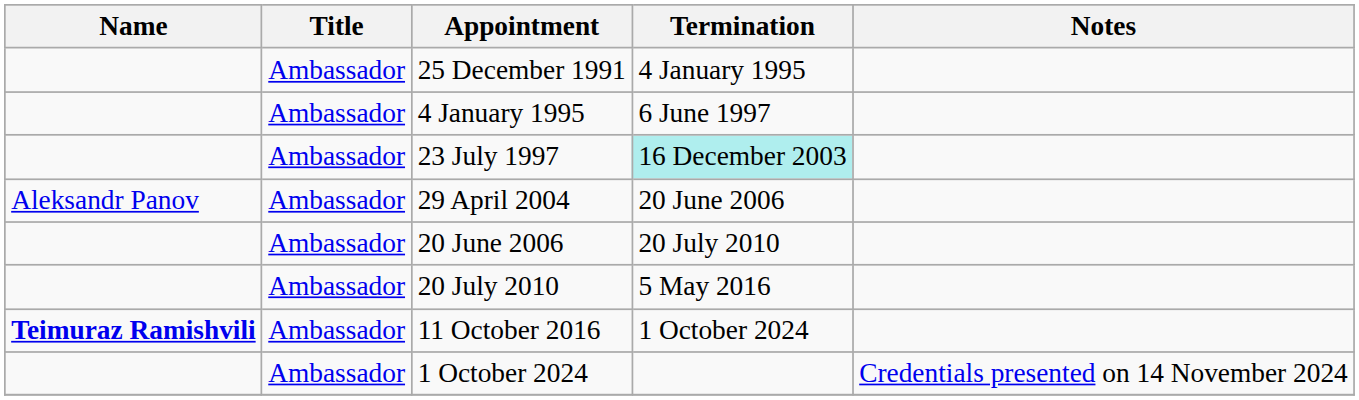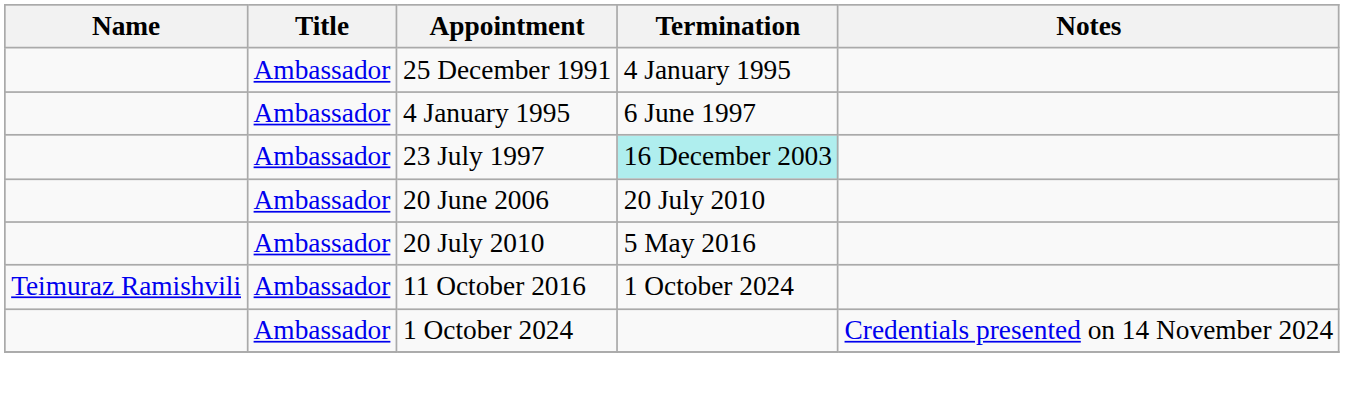- row: Aleksandr Panov | Ambassador | 29 April 2004 | 20 June 2006
11 October 2016 | Name: bold -> normal
